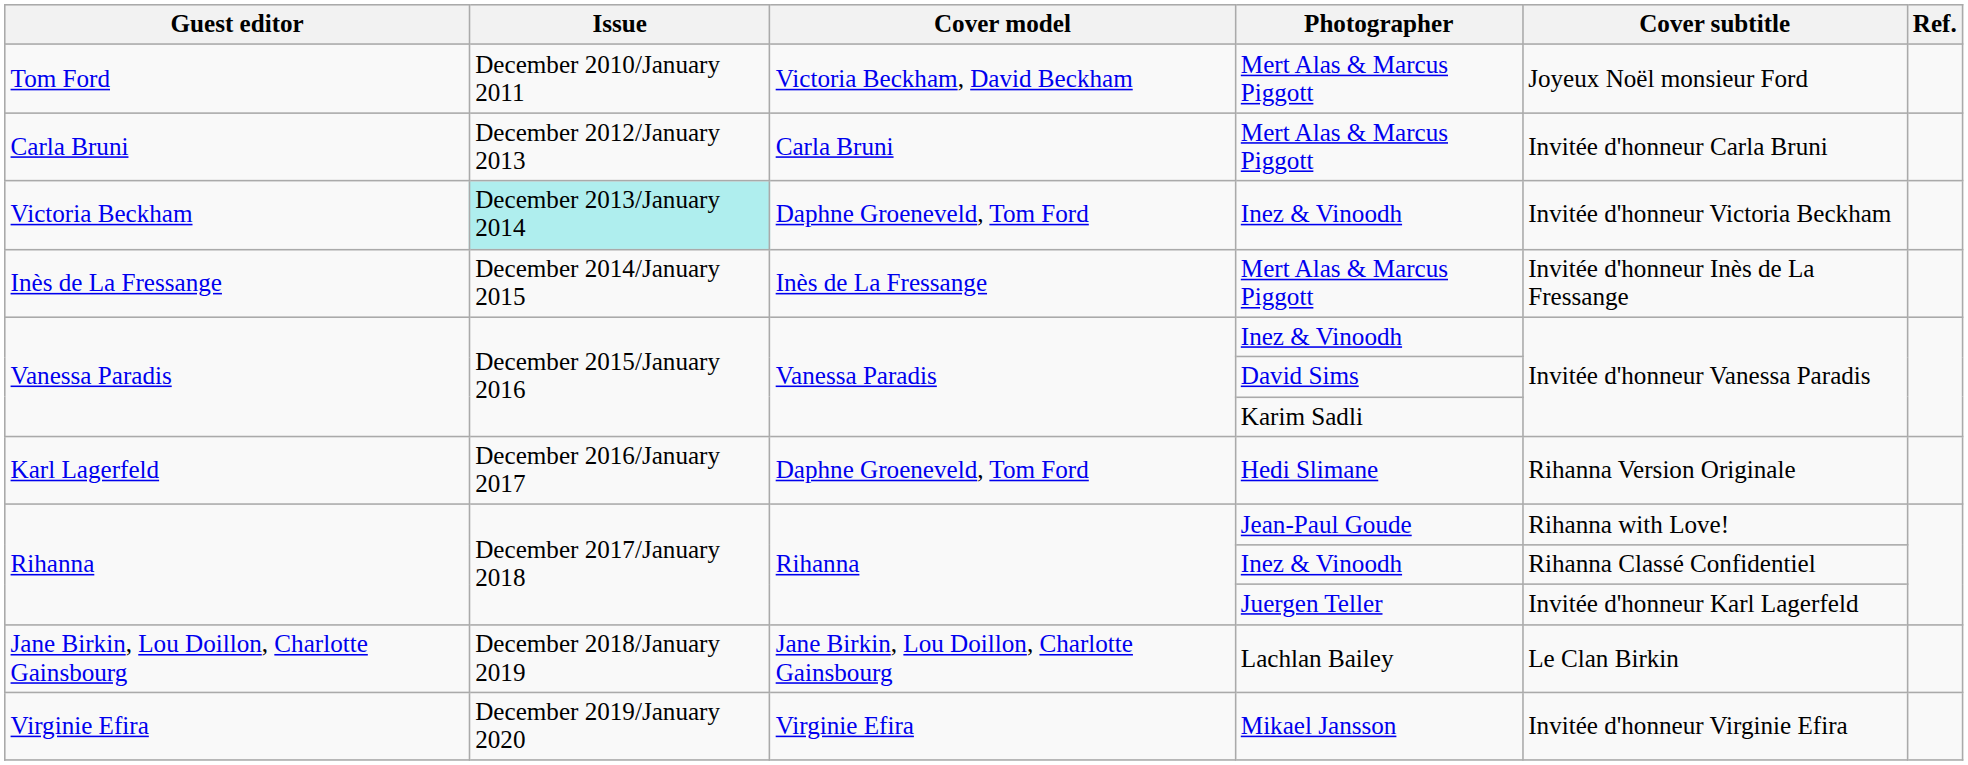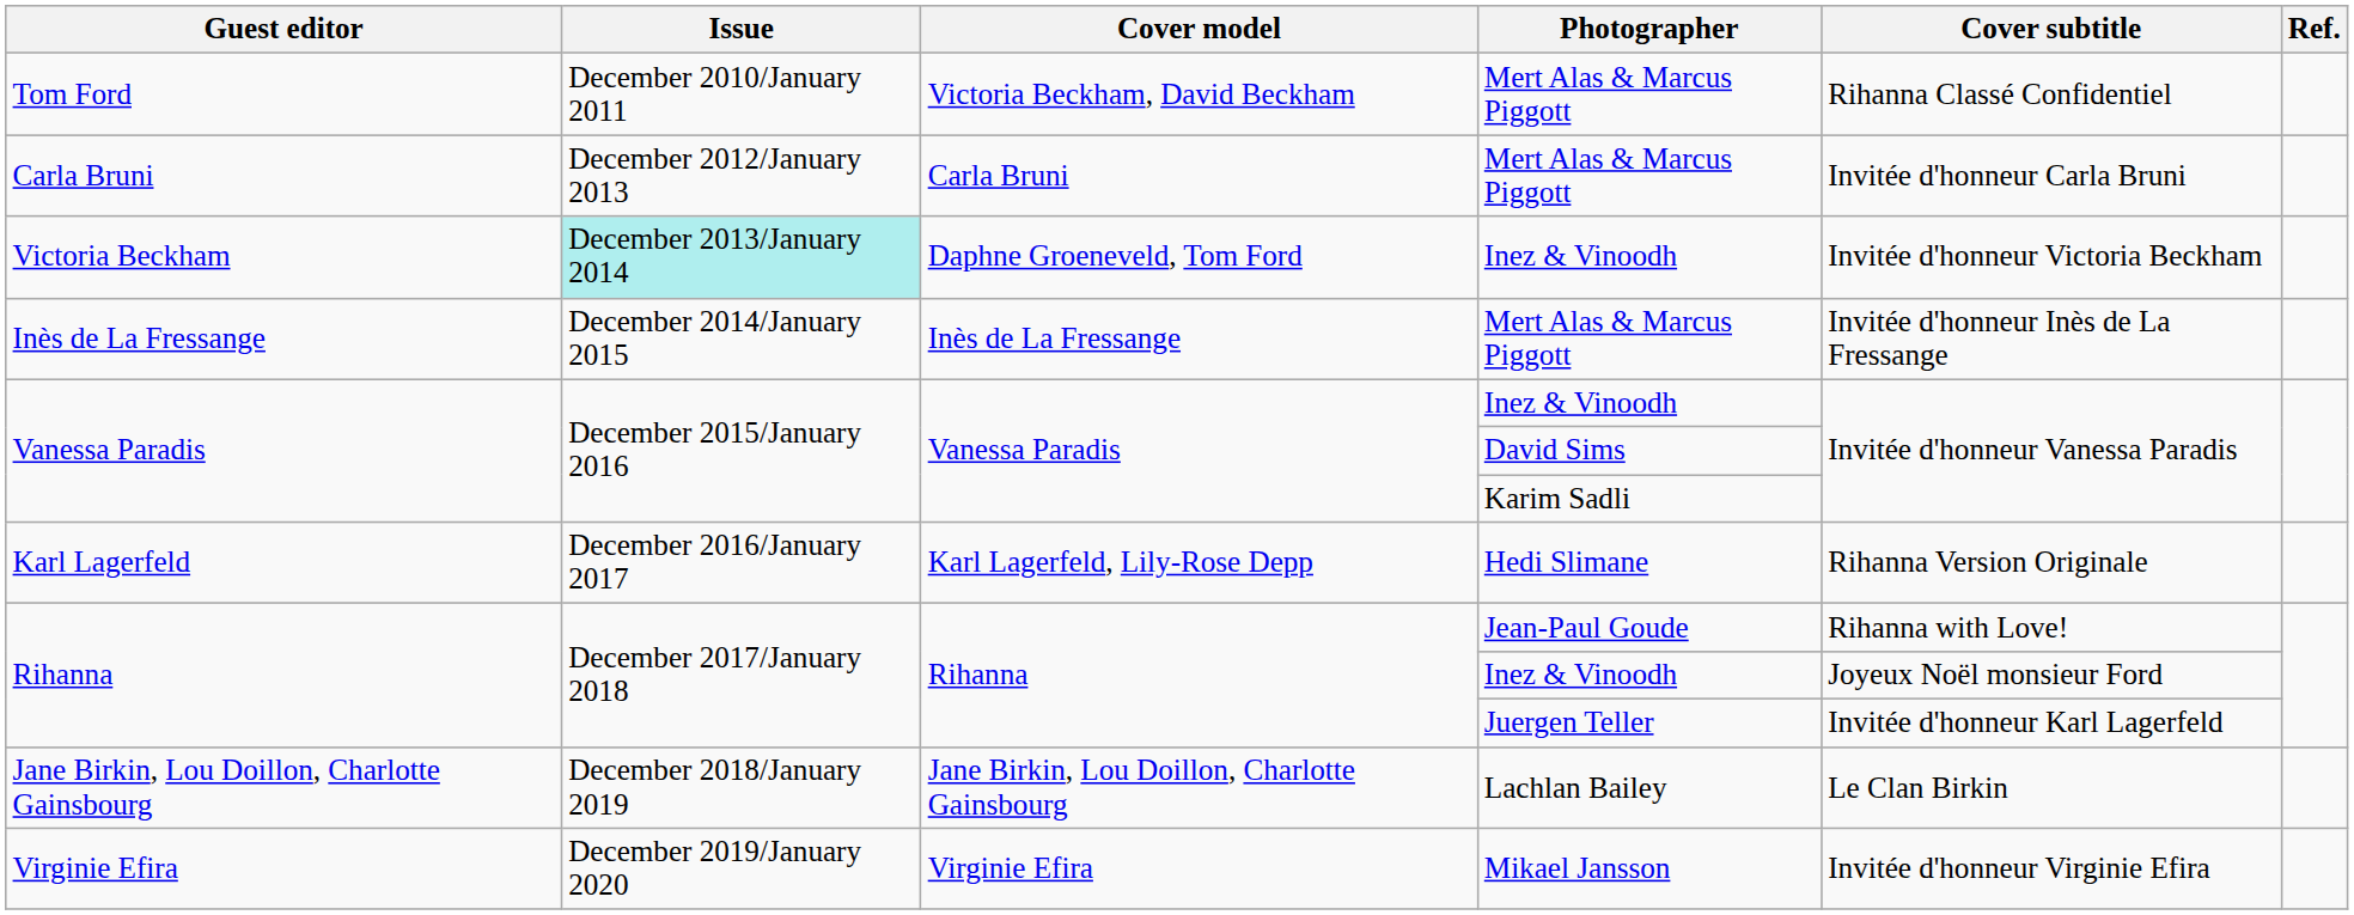Tom Ford | Cover subtitle: Joyeux Noël monsieur Ford -> Rihanna Classé Confidentiel
Karl Lagerfeld | Cover model: Daphne Groeneveld, Tom Ford -> Karl Lagerfeld, Lily-Rose Depp
Rihanna / Inez & Vinoodh | Cover subtitle: Rihanna Classé Confidentiel -> Joyeux Noël monsieur Ford
